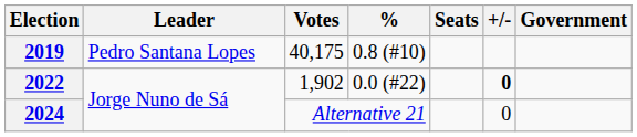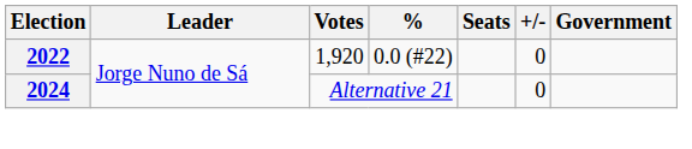- row: 2019 | Pedro Santana Lopes | 40,175 | 0.8 (#10)
2022 | Votes: 1,902 -> 1,920
2022 | +/-: bold -> normal
